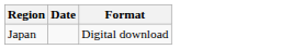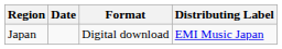+ column: Distributing Label | EMI Music Japan
